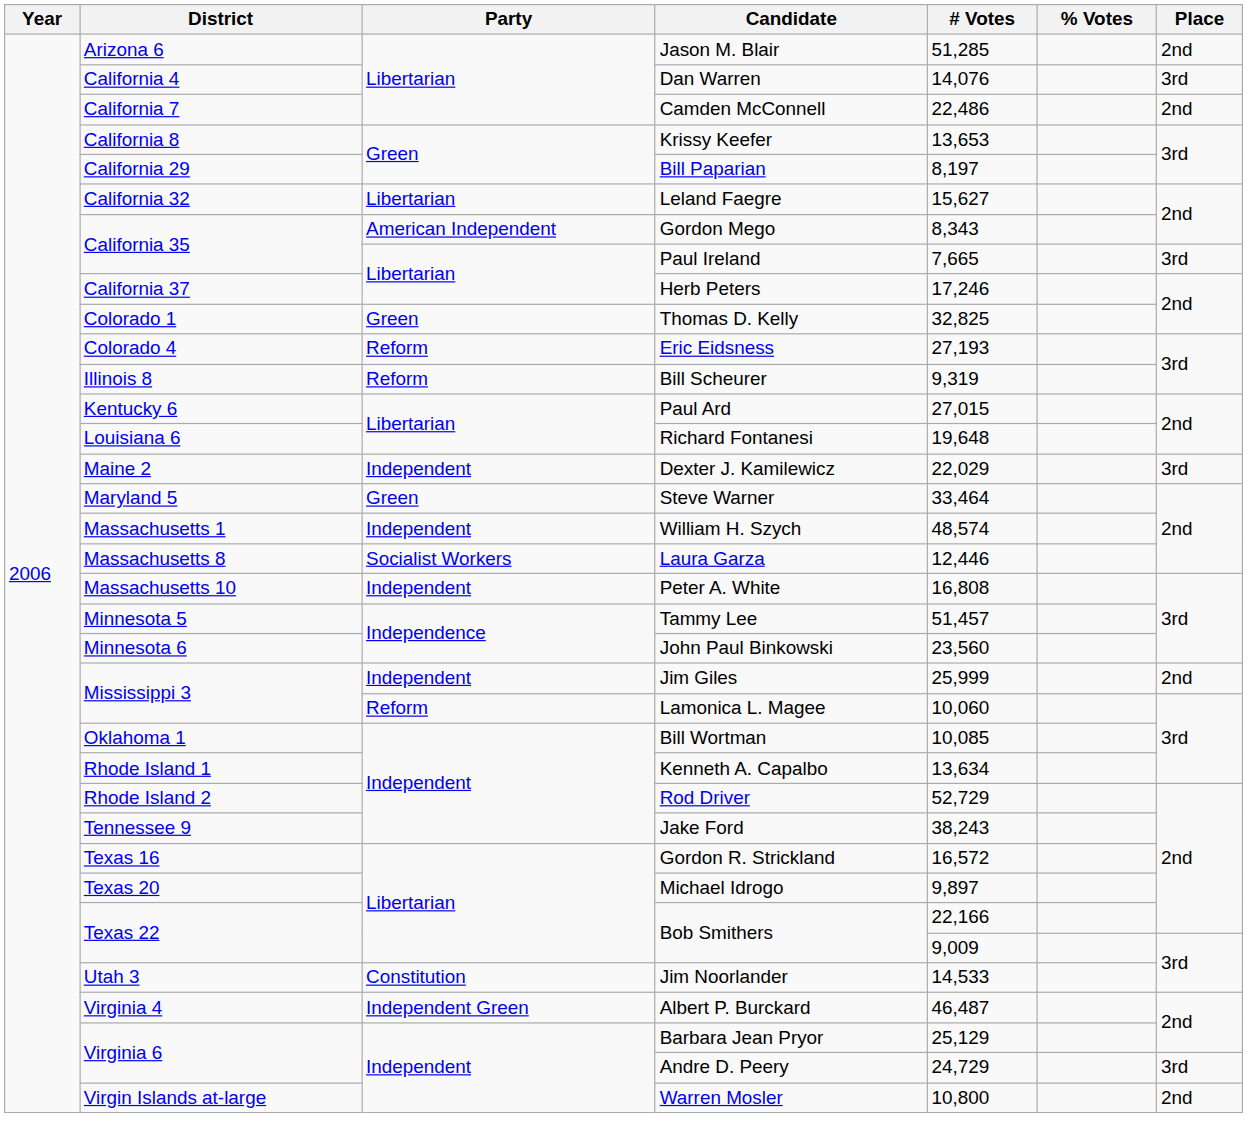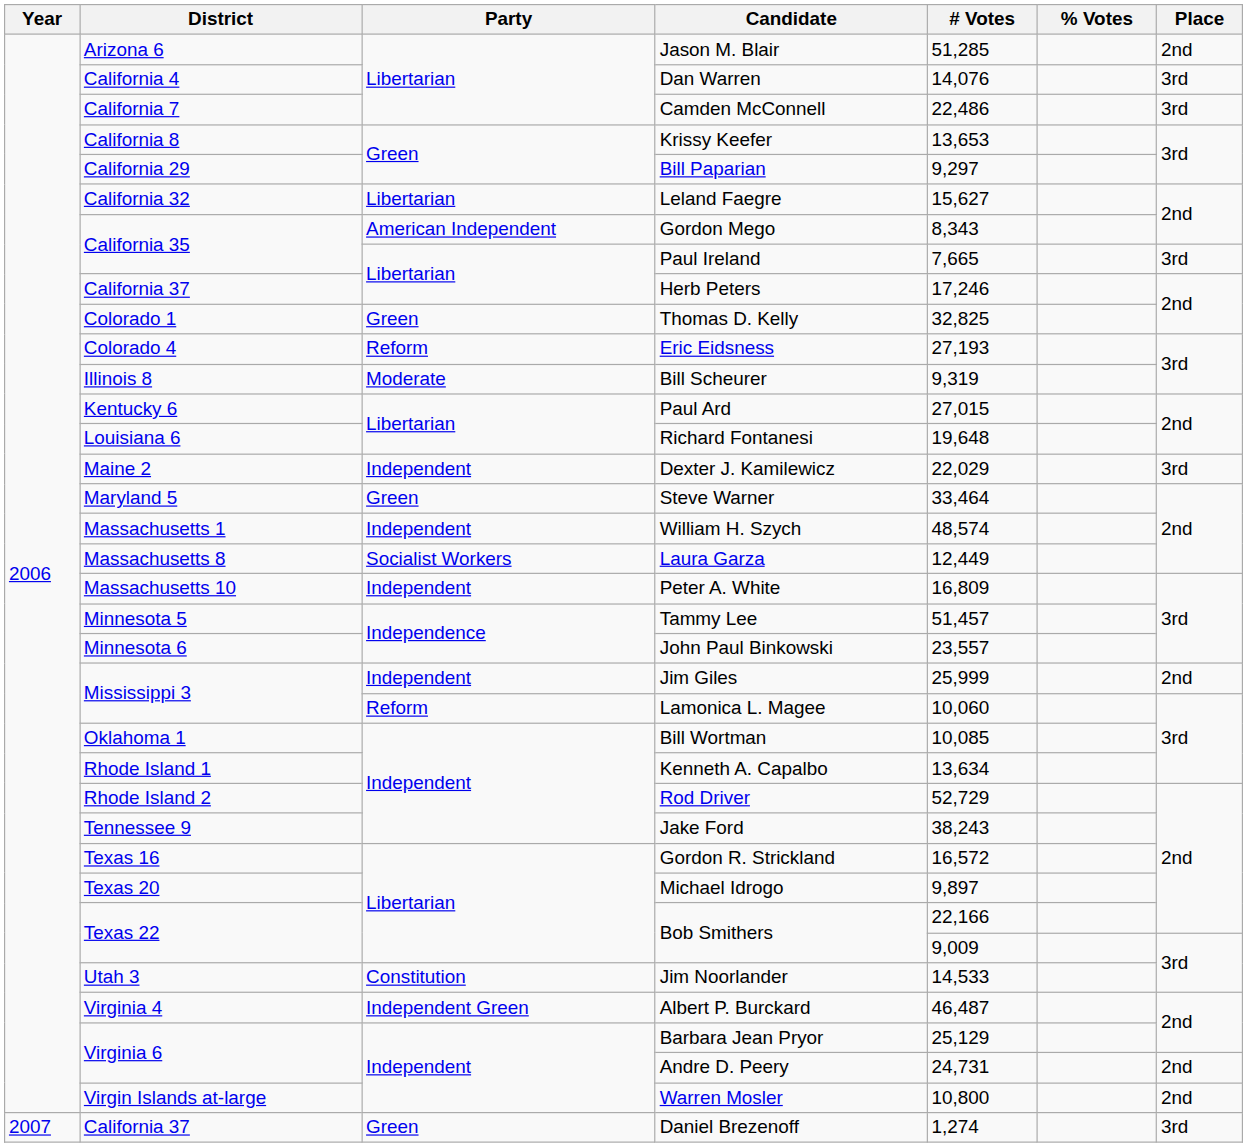Camden McConnell | Place: 2nd -> 3rd
Bill Paparian | # Votes: 8,197 -> 9,297
Bill Scheurer | Party: Reform -> Moderate
Laura Garza | # Votes: 12,446 -> 12,449
Peter A. White | # Votes: 16,808 -> 16,809
John Paul Binkowski | # Votes: 23,560 -> 23,557
Andre D. Peery | # Votes: 24,729 -> 24,731
Andre D. Peery | Place: 3rd -> 2nd
+ row: 2007 | California 37 | Green | Daniel Brezenoff | 1,274 | 3rd
